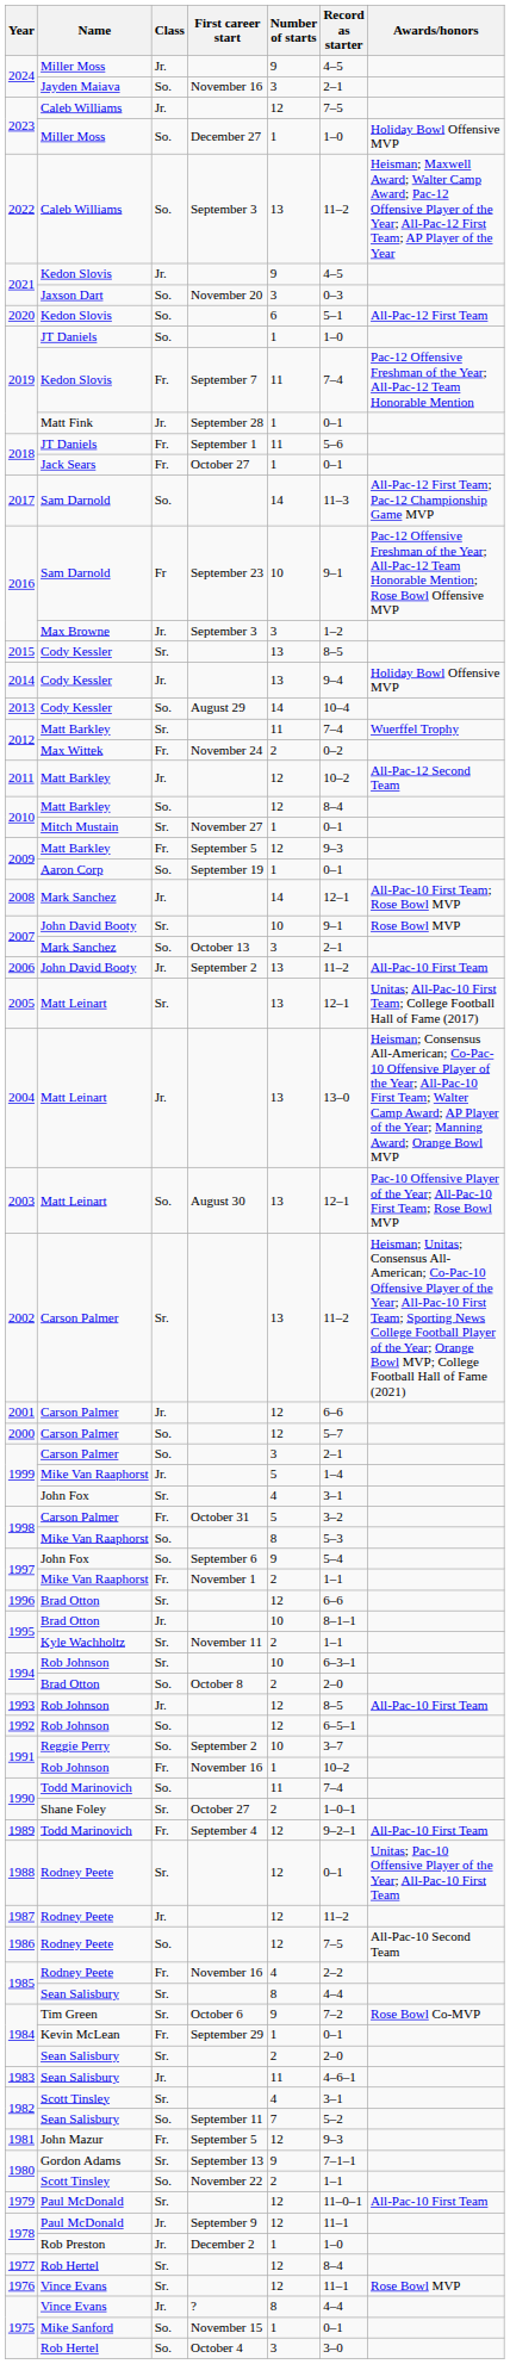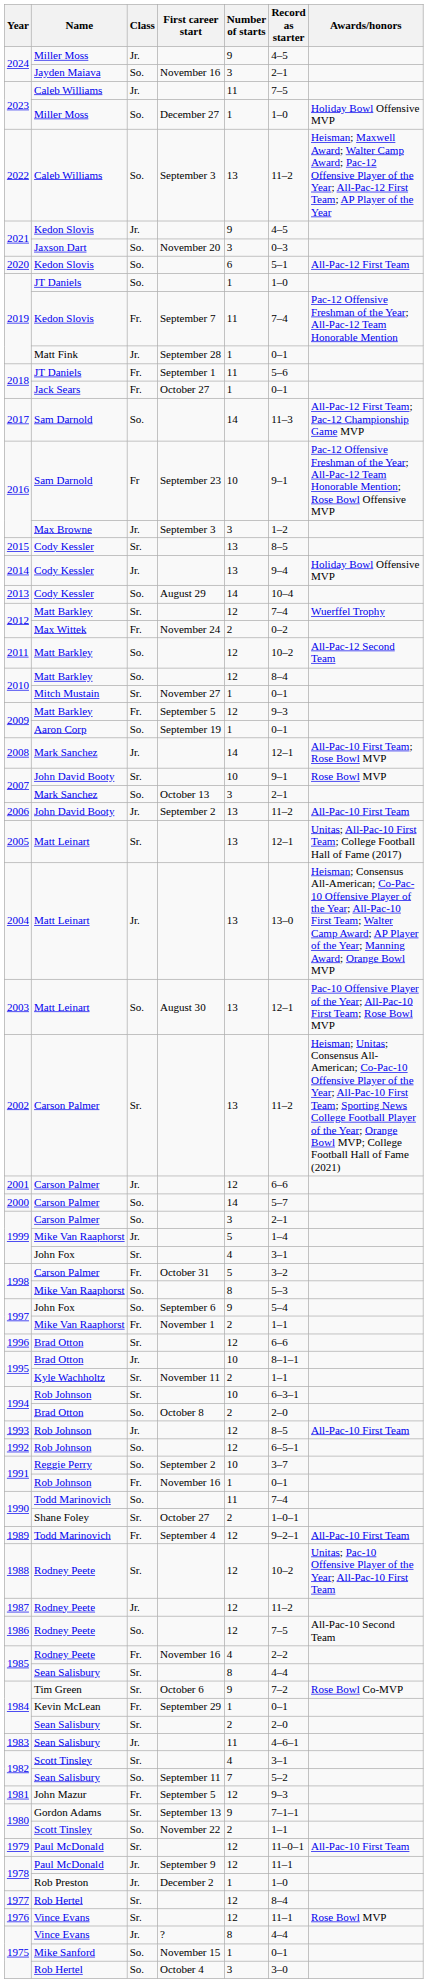2023 / Caleb Williams | Number of starts: 12 -> 11
2012 / Matt Barkley | Number of starts: 11 -> 12
2011 | Class: Jr. -> So.
2000 | Number of starts: 12 -> 14
1991 / Rob Johnson | Record as starter: 10–2 -> 0–1
1988 | Record as starter: 0–1 -> 10–2
